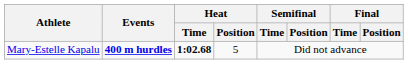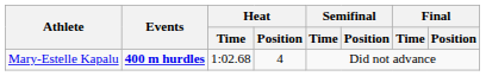Mary-Estelle Kapalu | Heat / Time: bold -> normal
Mary-Estelle Kapalu | Heat / Position: 5 -> 4
